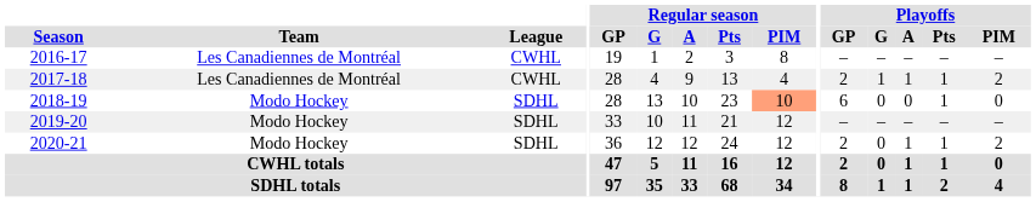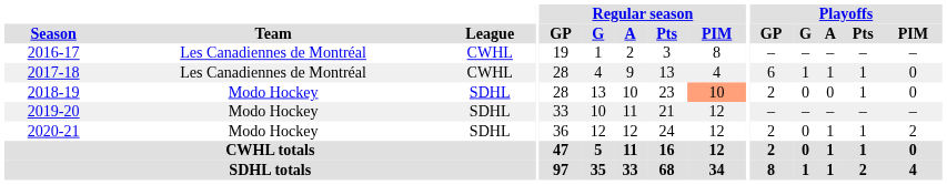2017-18 | Playoffs / GP: 2 -> 6
2017-18 | Playoffs / PIM: 2 -> 0
2018-19 | Playoffs / GP: 6 -> 2
